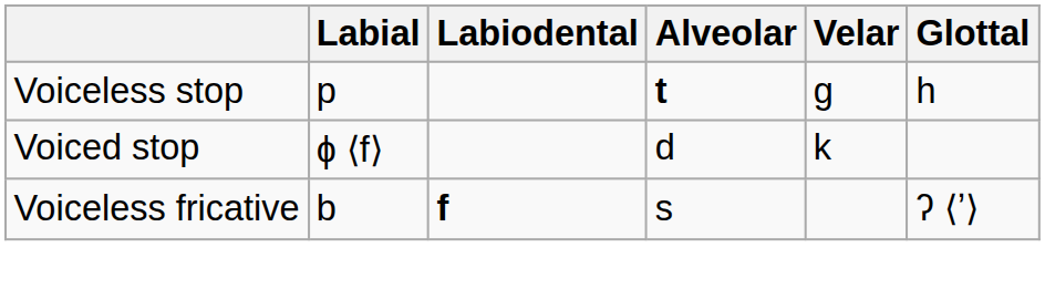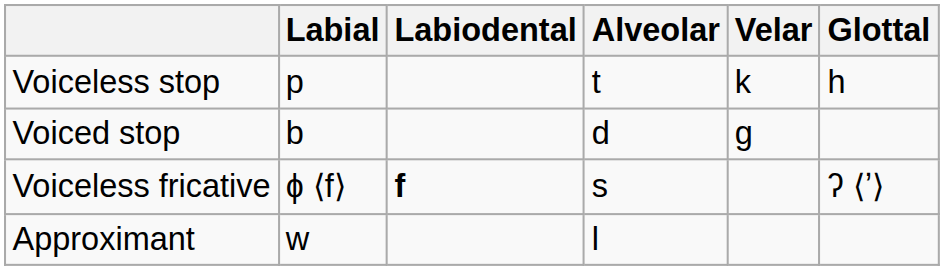Voiceless stop | Alveolar: bold -> normal
Voiceless stop | Velar: g -> k
Voiced stop | Labial: ɸ ⟨f⟩ -> b
Voiced stop | Velar: k -> g
Voiceless fricative | Labial: b -> ɸ ⟨f⟩
+ row: Approximant | w | l
